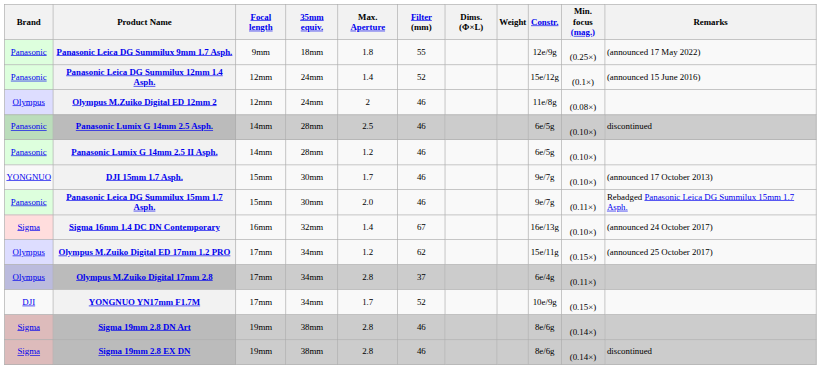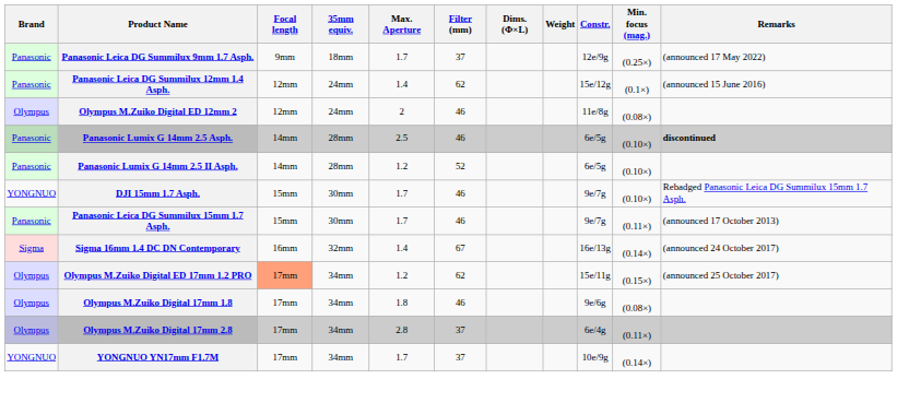Panasonic Leica DG Summilux 9mm 1.7 Asph. | Max. Aperture: 1.8 -> 1.7
Panasonic Leica DG Summilux 9mm 1.7 Asph. | Filter (mm): 55 -> 37
Panasonic Leica DG Summilux 12mm 1.4 Asph. | Filter (mm): 52 -> 62
Panasonic Lumix G 14mm 2.5 Asph. | Remarks: normal -> bold
Panasonic Lumix G 14mm 2.5 II Asph. | Filter (mm): 46 -> 52
DJI 15mm 1.7 Asph. | Remarks: (announced 17 October 2013) -> Rebadged Panasonic Leica DG Summilux 15mm 1.7 Asph.
Panasonic Leica DG Summilux 15mm 1.7 Asph. | Max. Aperture: 2.0 -> 1.7
Panasonic Leica DG Summilux 15mm 1.7 Asph. | Remarks: Rebadged Panasonic Leica DG Summilux 15mm 1.7 Asph. -> (announced 17 October 2013)
Sigma 16mm 1.4 DC DN Contemporary | Min. focus (mag.): (0.10×) -> (0.14×)
Olympus M.Zuiko Digital ED 17mm 1.2 PRO | Focal length: no background -> lightsalmon background
+ row: Olympus | Olympus M.Zuiko Digital 17mm 1.8 | 17mm | 34mm | 1.8 | 46 | 9e/6g | (0.08×)
YONGNUO YN17mm F1.7M | Brand: DJI -> YONGNUO
YONGNUO YN17mm F1.7M | Filter (mm): 52 -> 37
YONGNUO YN17mm F1.7M | Min. focus (mag.): (0.15×) -> (0.14×)
- row: Sigma | Sigma 19mm 2.8 DN Art | 19mm | 38mm | 2.8 | 46 | 8e/6g | (0.14×)
- row: Sigma | Sigma 19mm 2.8 EX DN | 19mm | 38mm | 2.8 | 46 | 8e/6g | (0.14×) | discontinued
